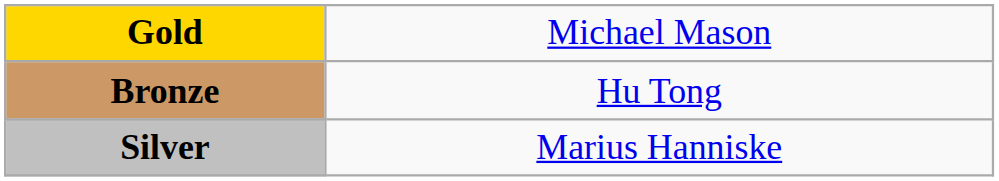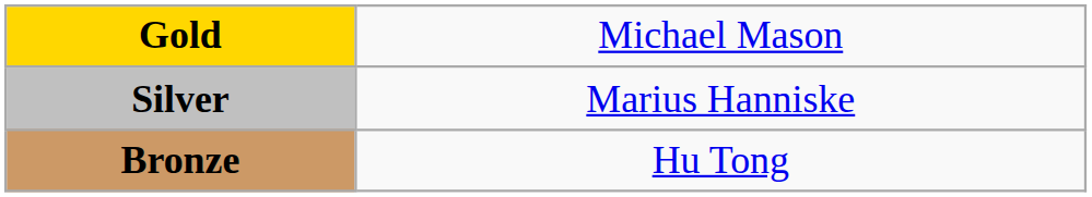rows swapped: Silver <-> Bronze
